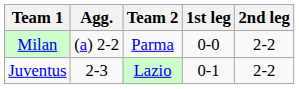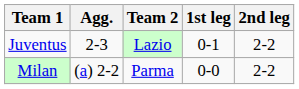rows swapped: Juventus <-> Milan
